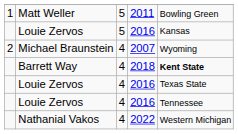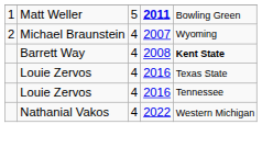Matt Weller | column 4: normal -> bold
- row: Louie Zervos | 5 | 2016 | Kansas
Barrett Way | column 4: 2018 -> 2008
